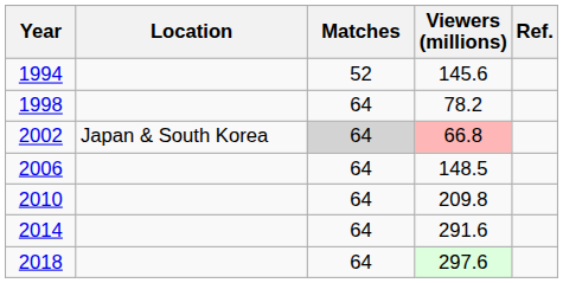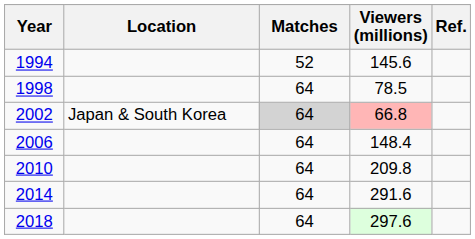1998 | Viewers (millions): 78.2 -> 78.5
2006 | Viewers (millions): 148.5 -> 148.4
